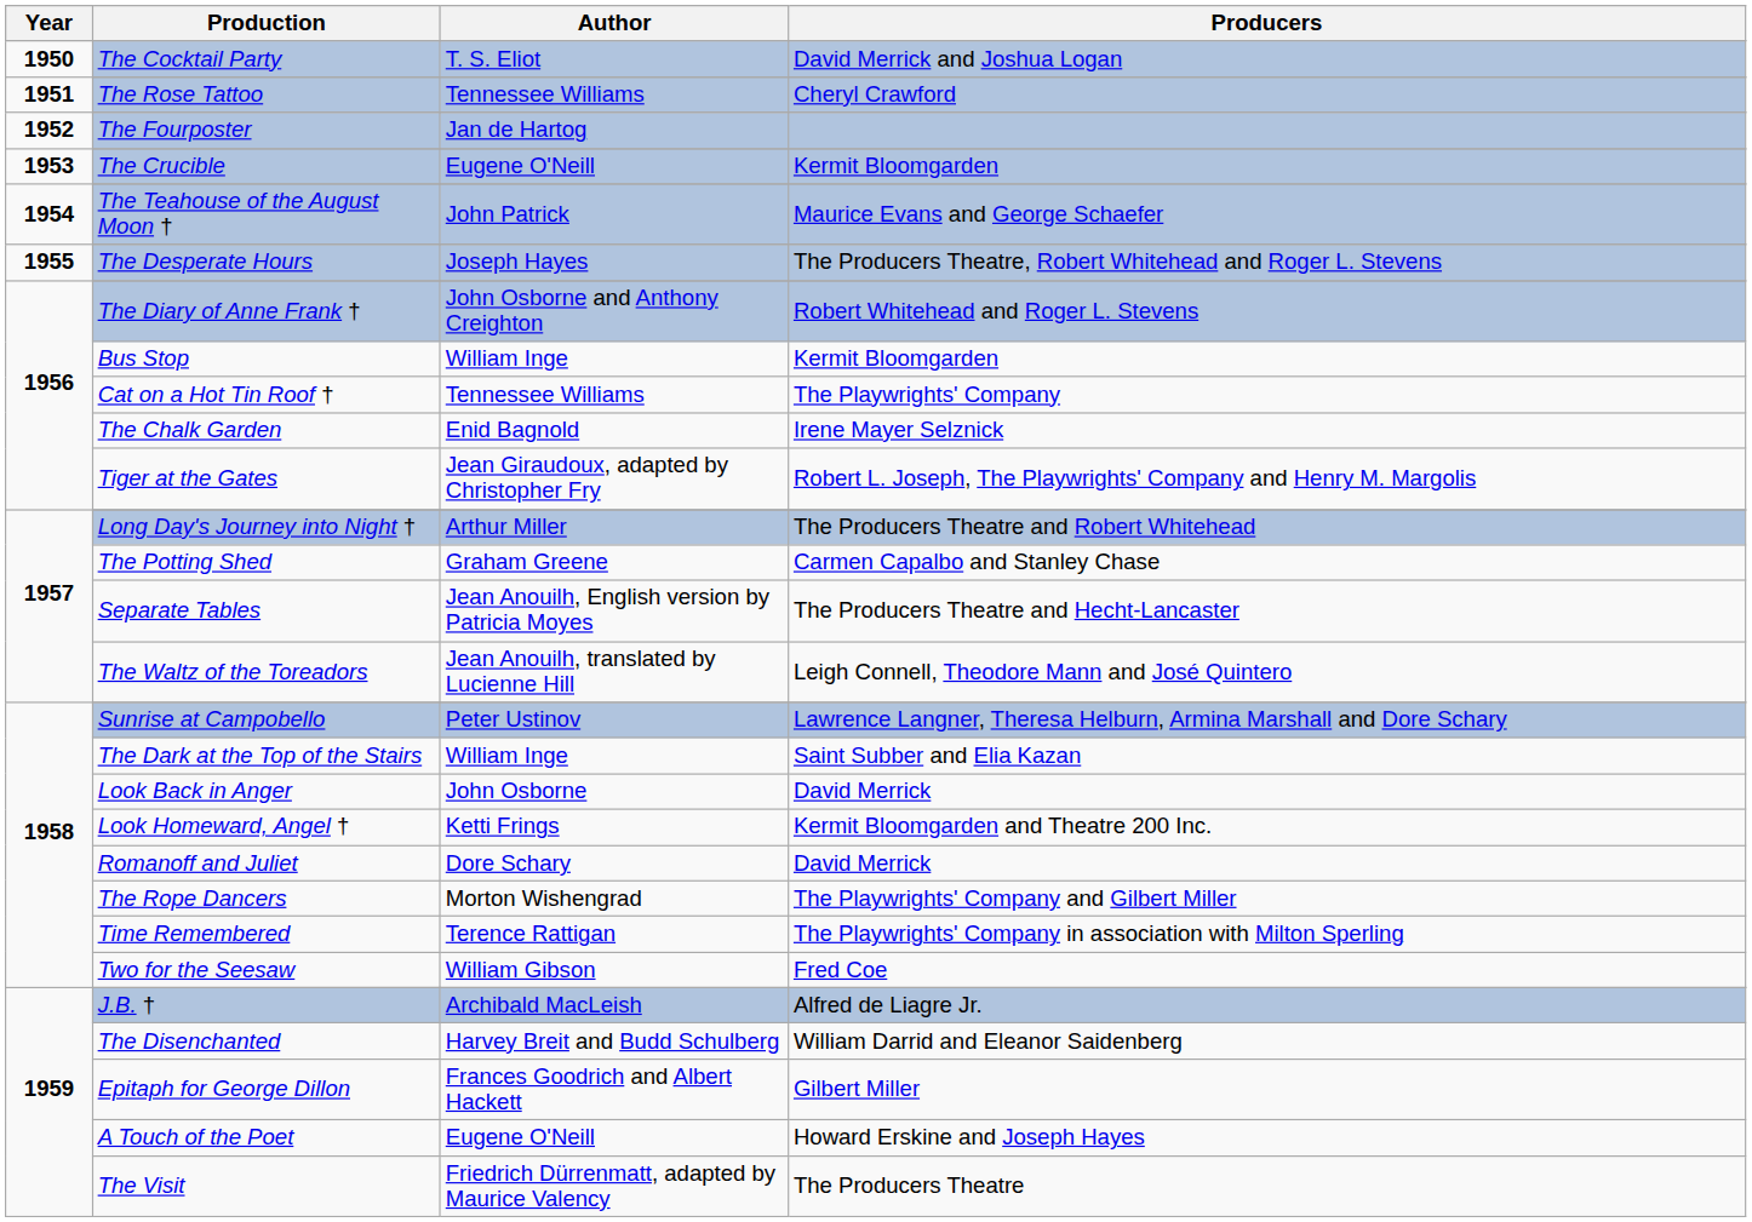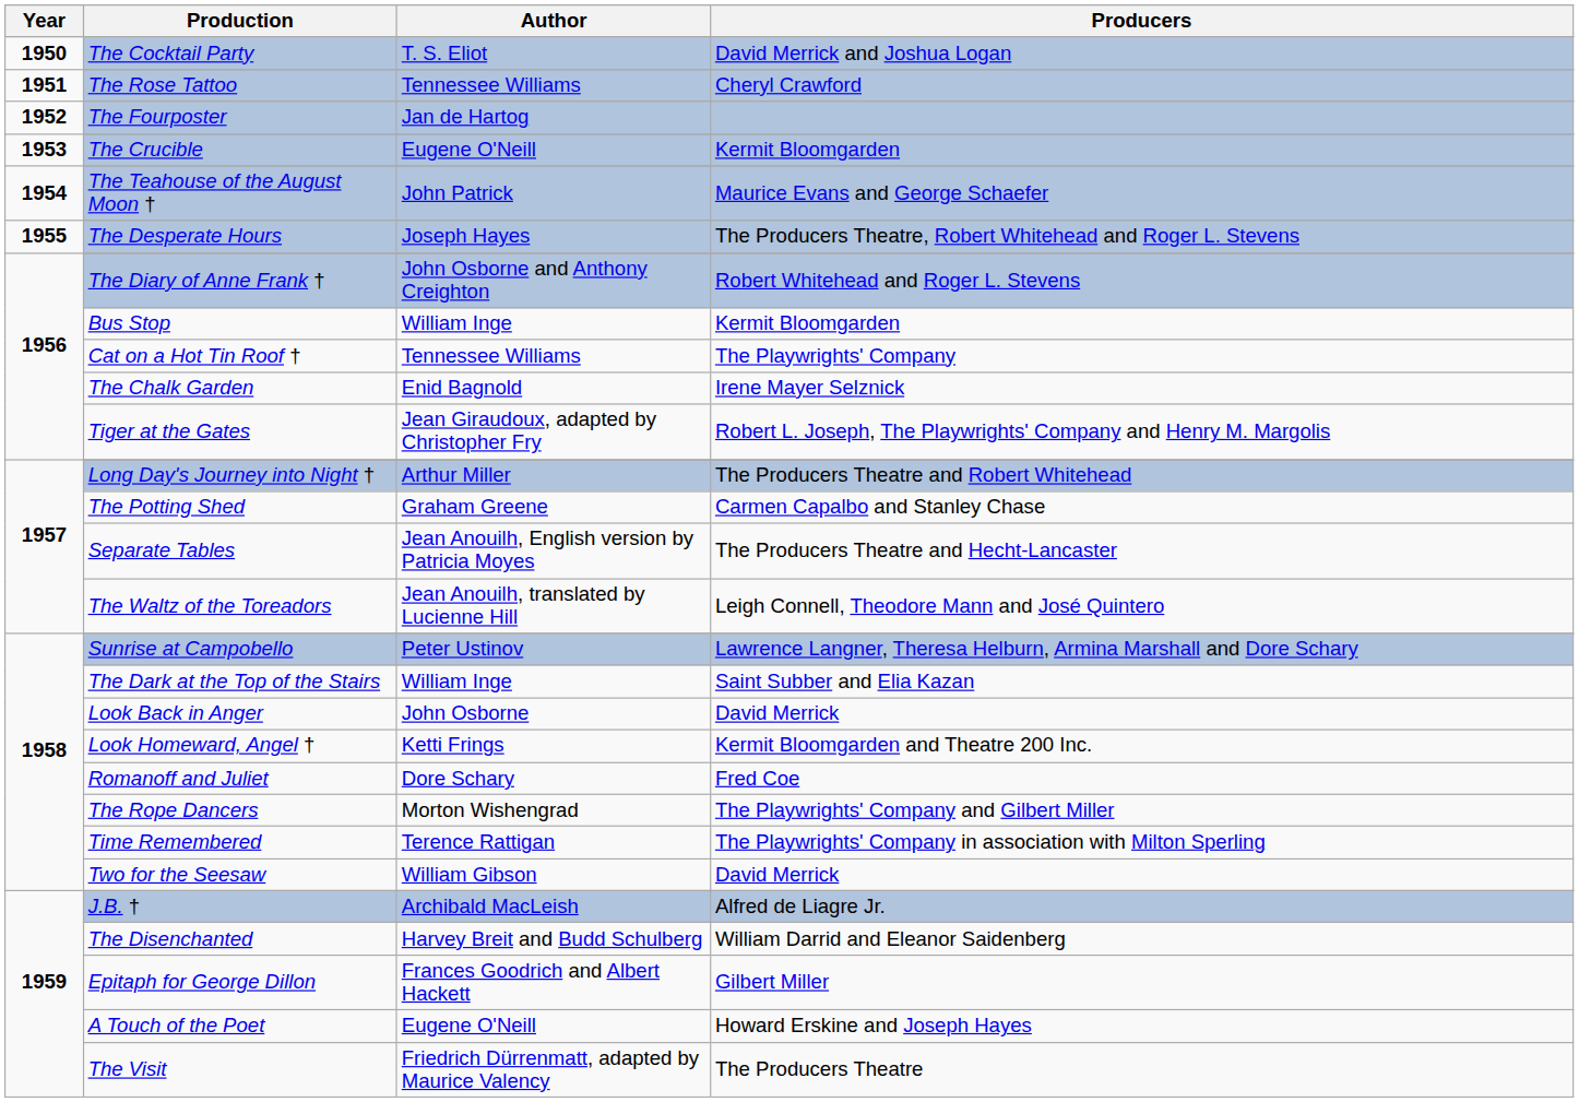Romanoff and Juliet | Producers: David Merrick -> Fred Coe
Two for the Seesaw | Producers: Fred Coe -> David Merrick
